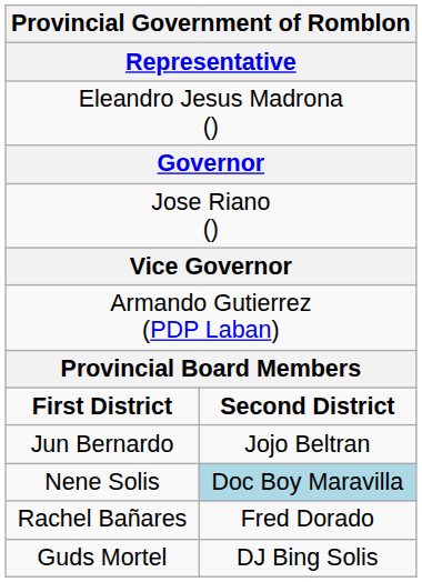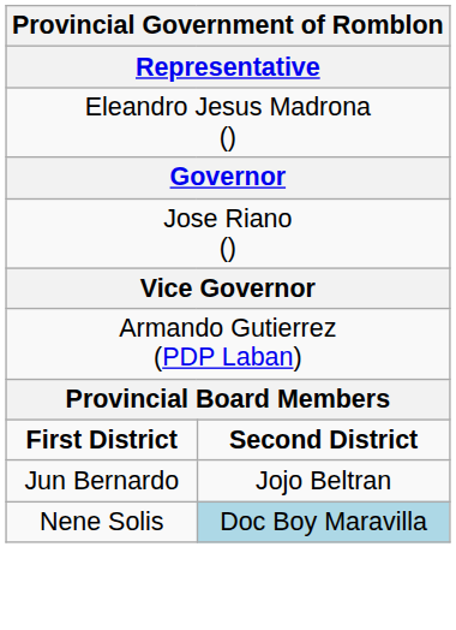- row: Rachel Bañares | Fred Dorado
- row: Guds Mortel | DJ Bing Solis
